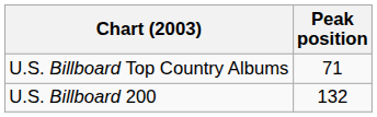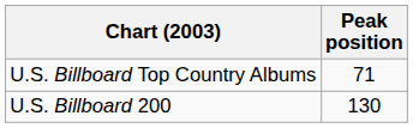U.S. Billboard 200 | Peak position: 132 -> 130
